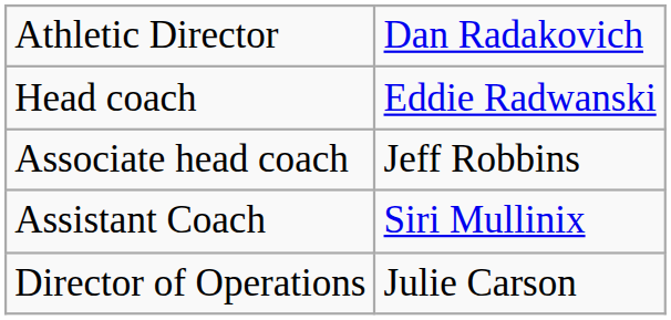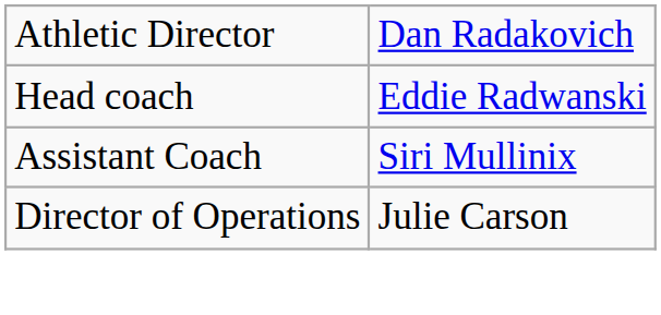- row: Associate head coach | Jeff Robbins
